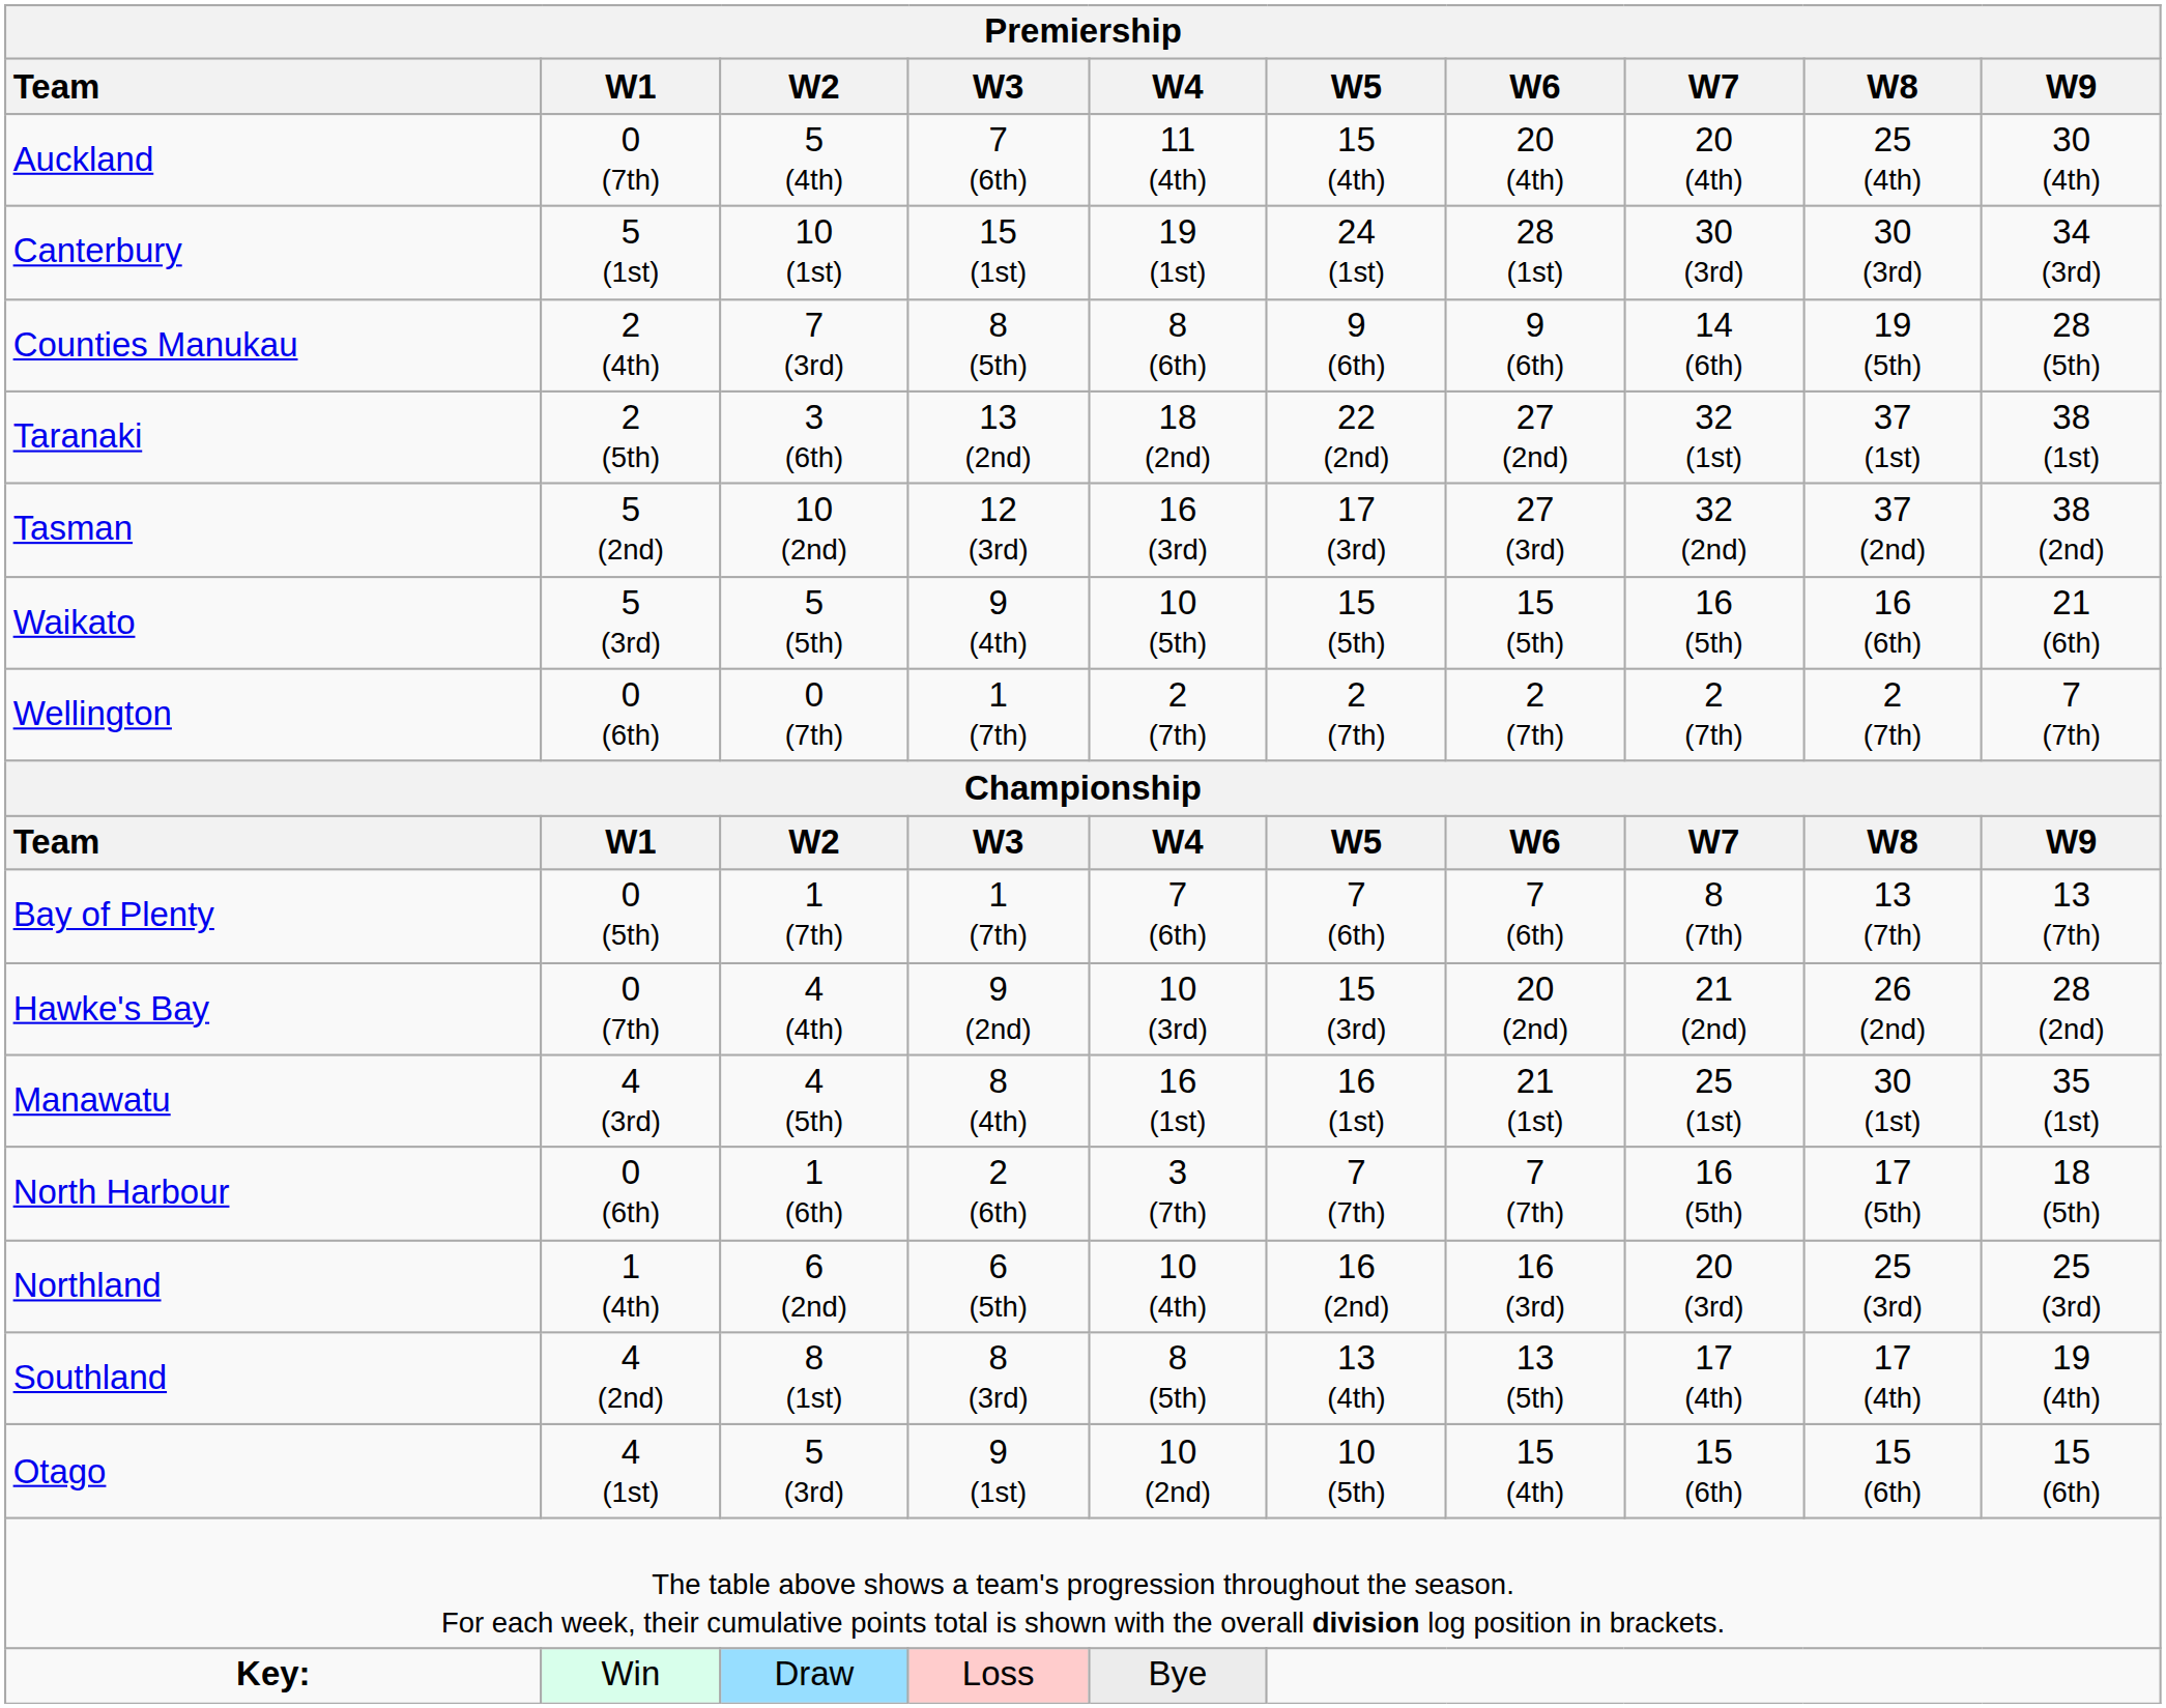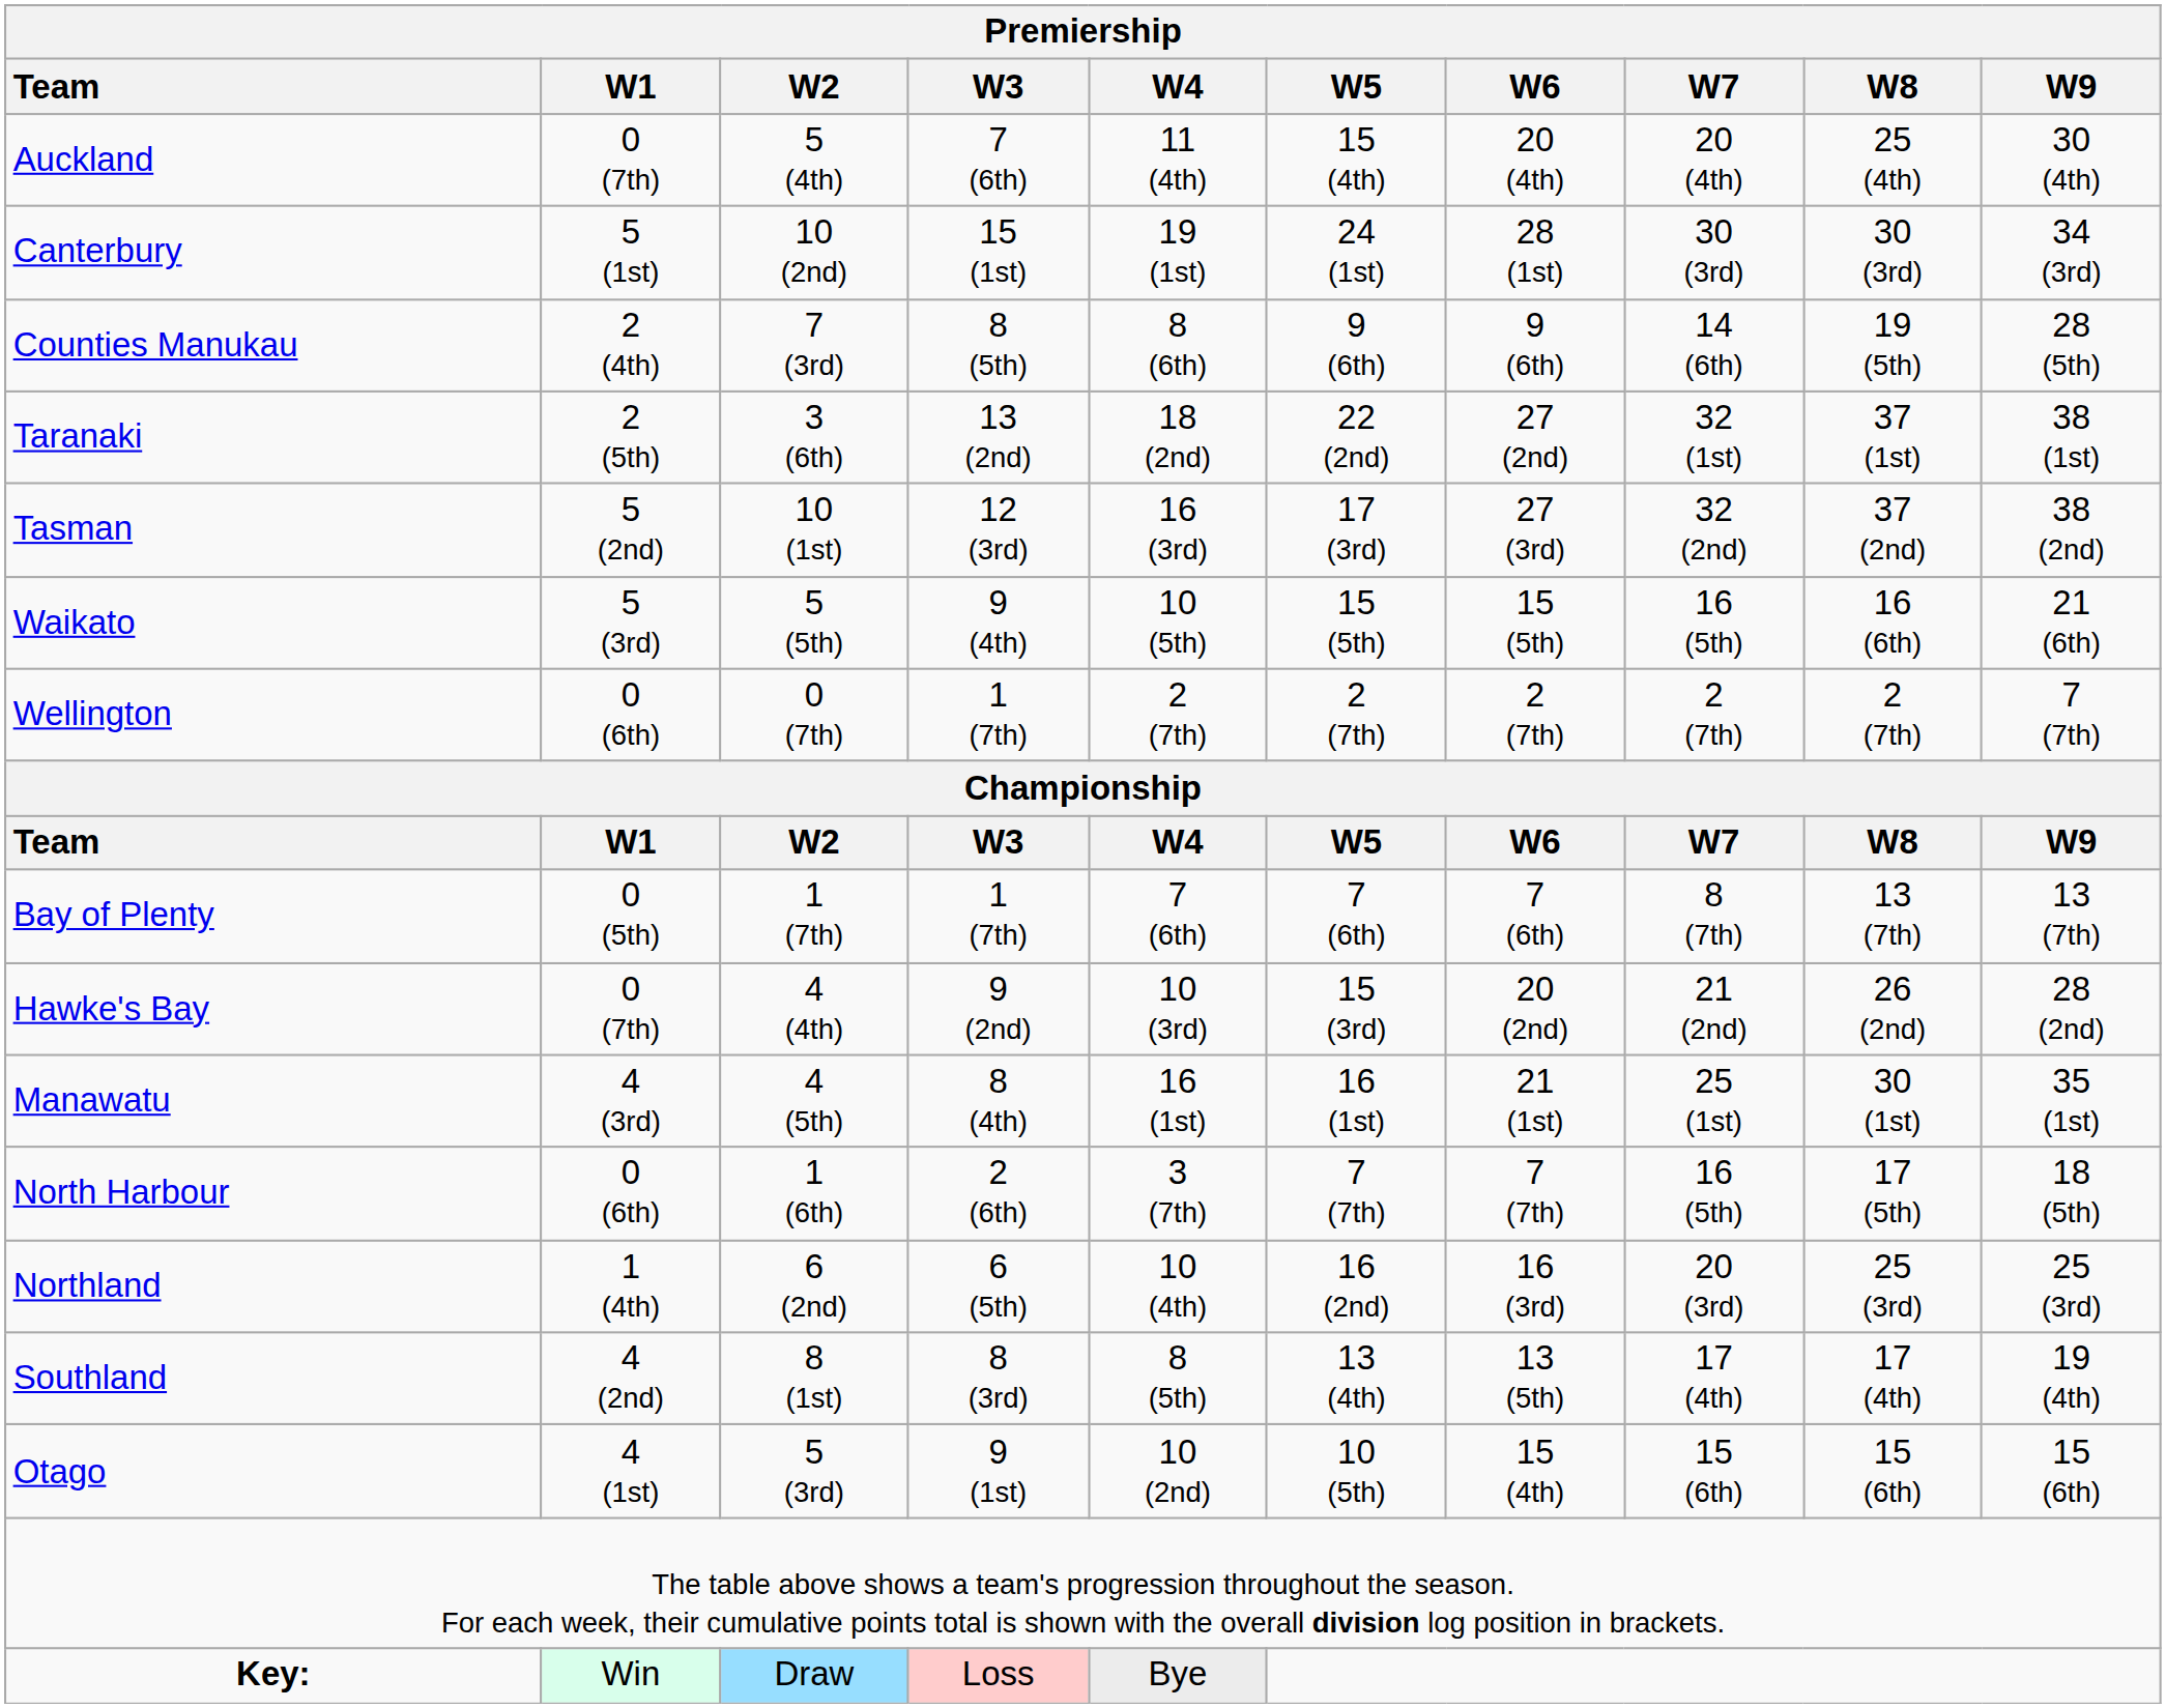Canterbury | W2: 10 (1st) -> 10 (2nd)
Tasman | W2: 10 (2nd) -> 10 (1st)
